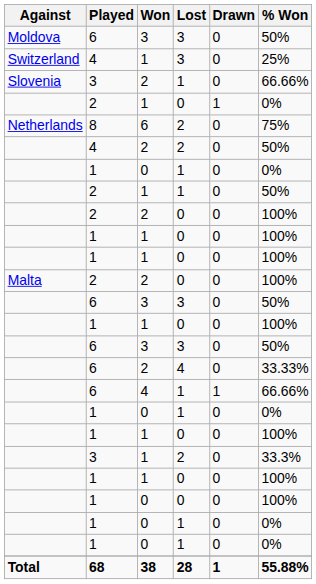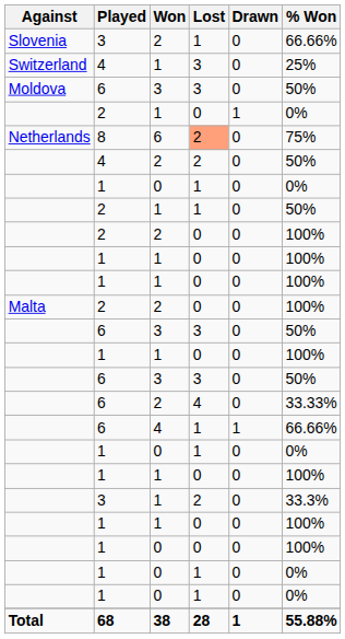rows swapped: Moldova <-> Slovenia
Netherlands | Lost: no background -> lightsalmon background
